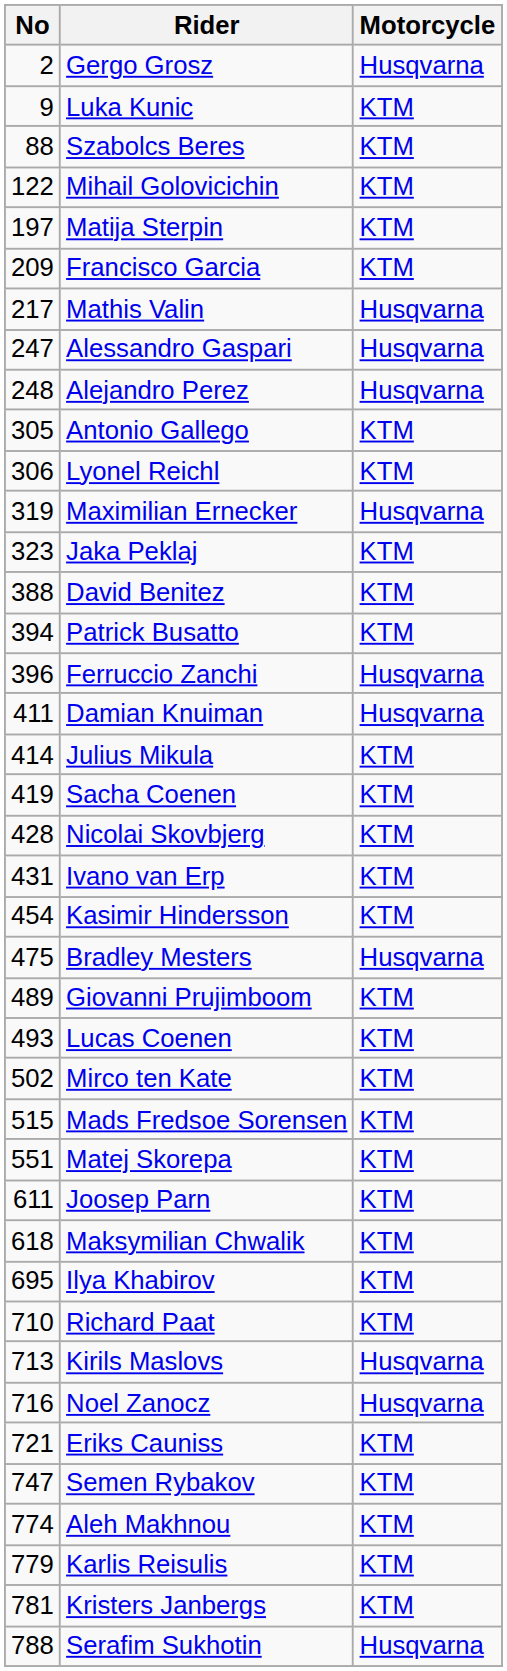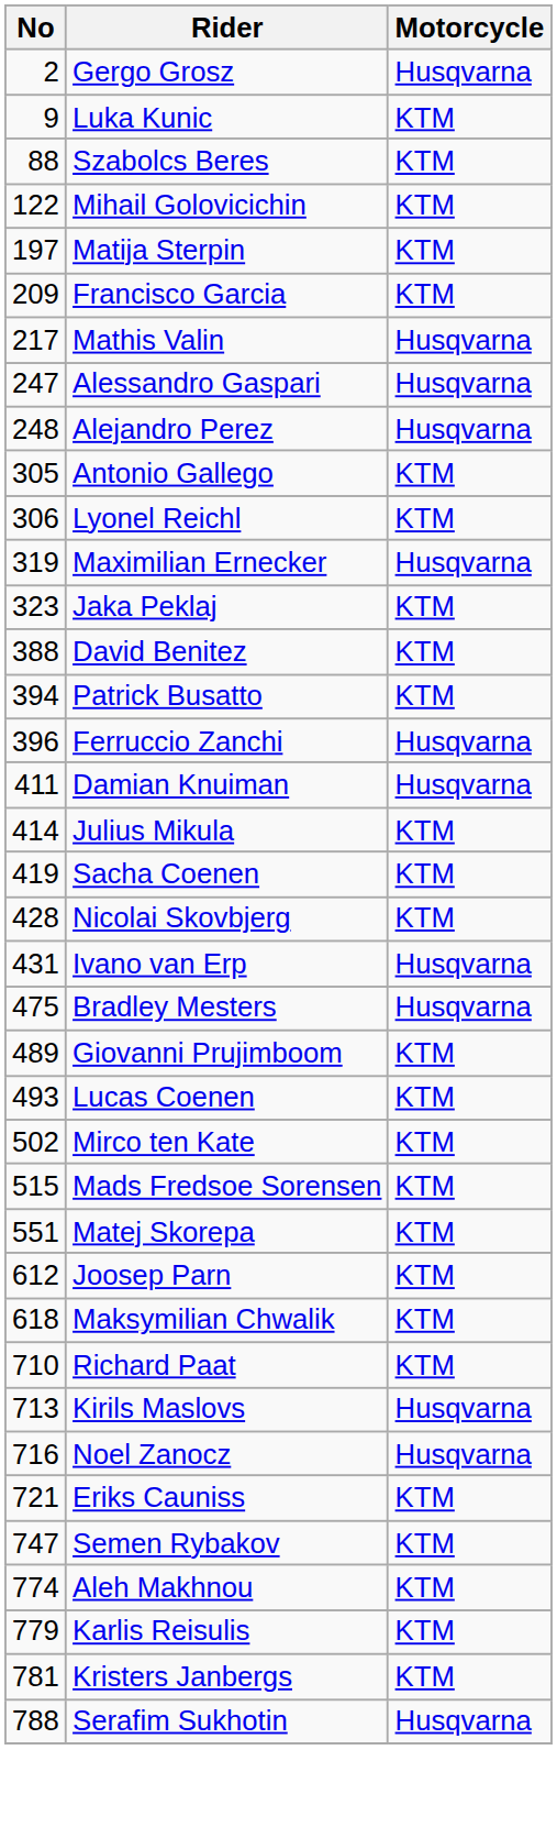Ivano van Erp | Motorcycle: KTM -> Husqvarna
- row: 454 | Kasimir Hindersson | KTM
Joosep Parn | No: 611 -> 612
- row: 695 | Ilya Khabirov | KTM
